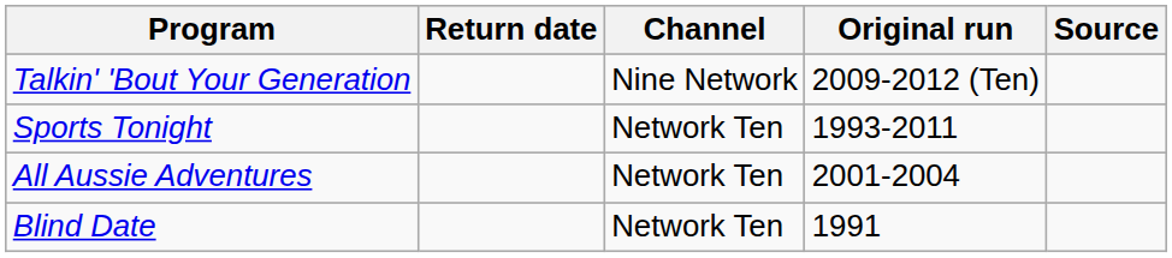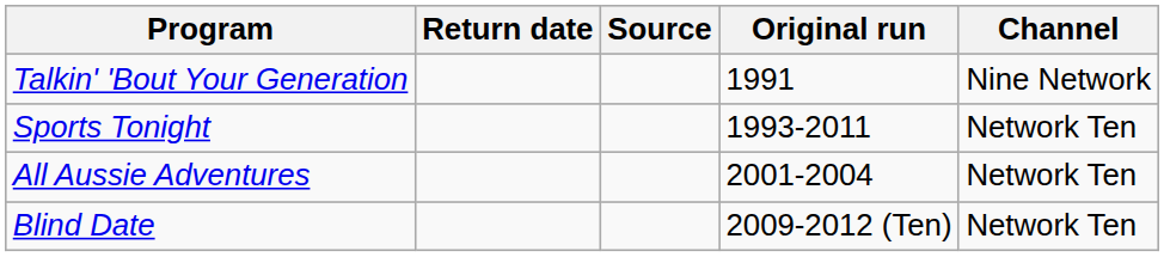columns swapped: Channel <-> Source
Talkin' 'Bout Your Generation | Original run: 2009-2012 (Ten) -> 1991
Blind Date | Original run: 1991 -> 2009-2012 (Ten)
